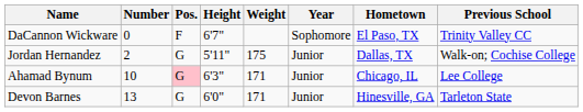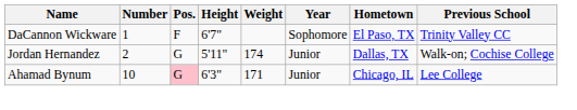DaCannon Wickware | Number: 0 -> 1
Jordan Hernandez | Weight: 175 -> 174
- row: Devon Barnes | 13 | G | 6'0" | 171 | Junior | Hinesville, GA | Tarleton State
